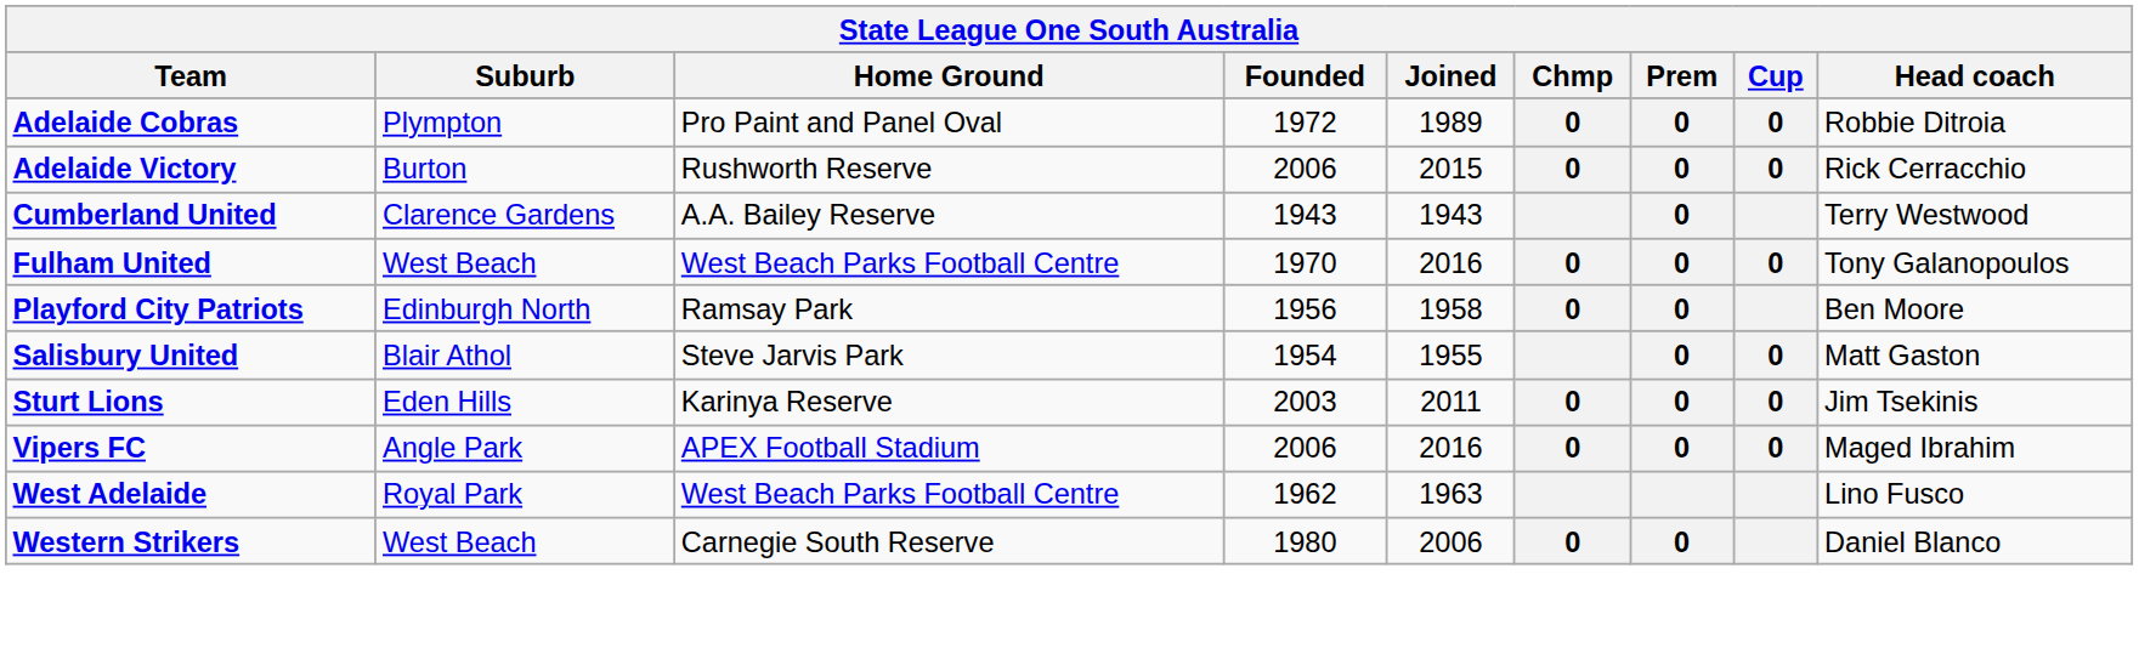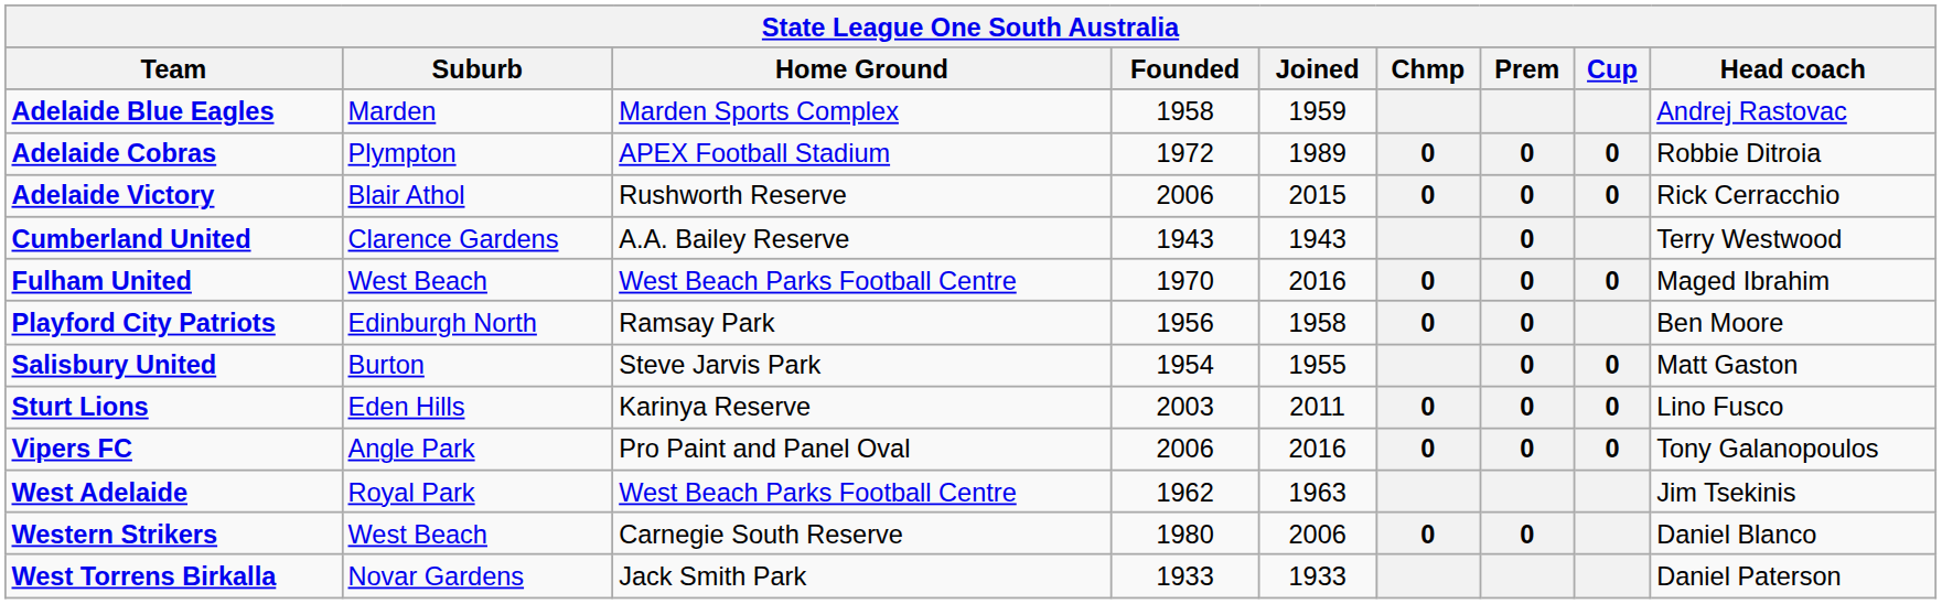+ row: Adelaide Blue Eagles | Marden | Marden Sports Complex | 1958 | 1959 | Andrej Rastovac
Adelaide Cobras | Home Ground: Pro Paint and Panel Oval -> APEX Football Stadium
Adelaide Victory | Suburb: Burton -> Blair Athol
Fulham United | Head coach: Tony Galanopoulos -> Maged Ibrahim
Salisbury United | Suburb: Blair Athol -> Burton
Sturt Lions | Head coach: Jim Tsekinis -> Lino Fusco
Vipers FC | Home Ground: APEX Football Stadium -> Pro Paint and Panel Oval
Vipers FC | Head coach: Maged Ibrahim -> Tony Galanopoulos
West Adelaide | Head coach: Lino Fusco -> Jim Tsekinis
+ row: West Torrens Birkalla | Novar Gardens | Jack Smith Park | 1933 | 1933 | Daniel Paterson
